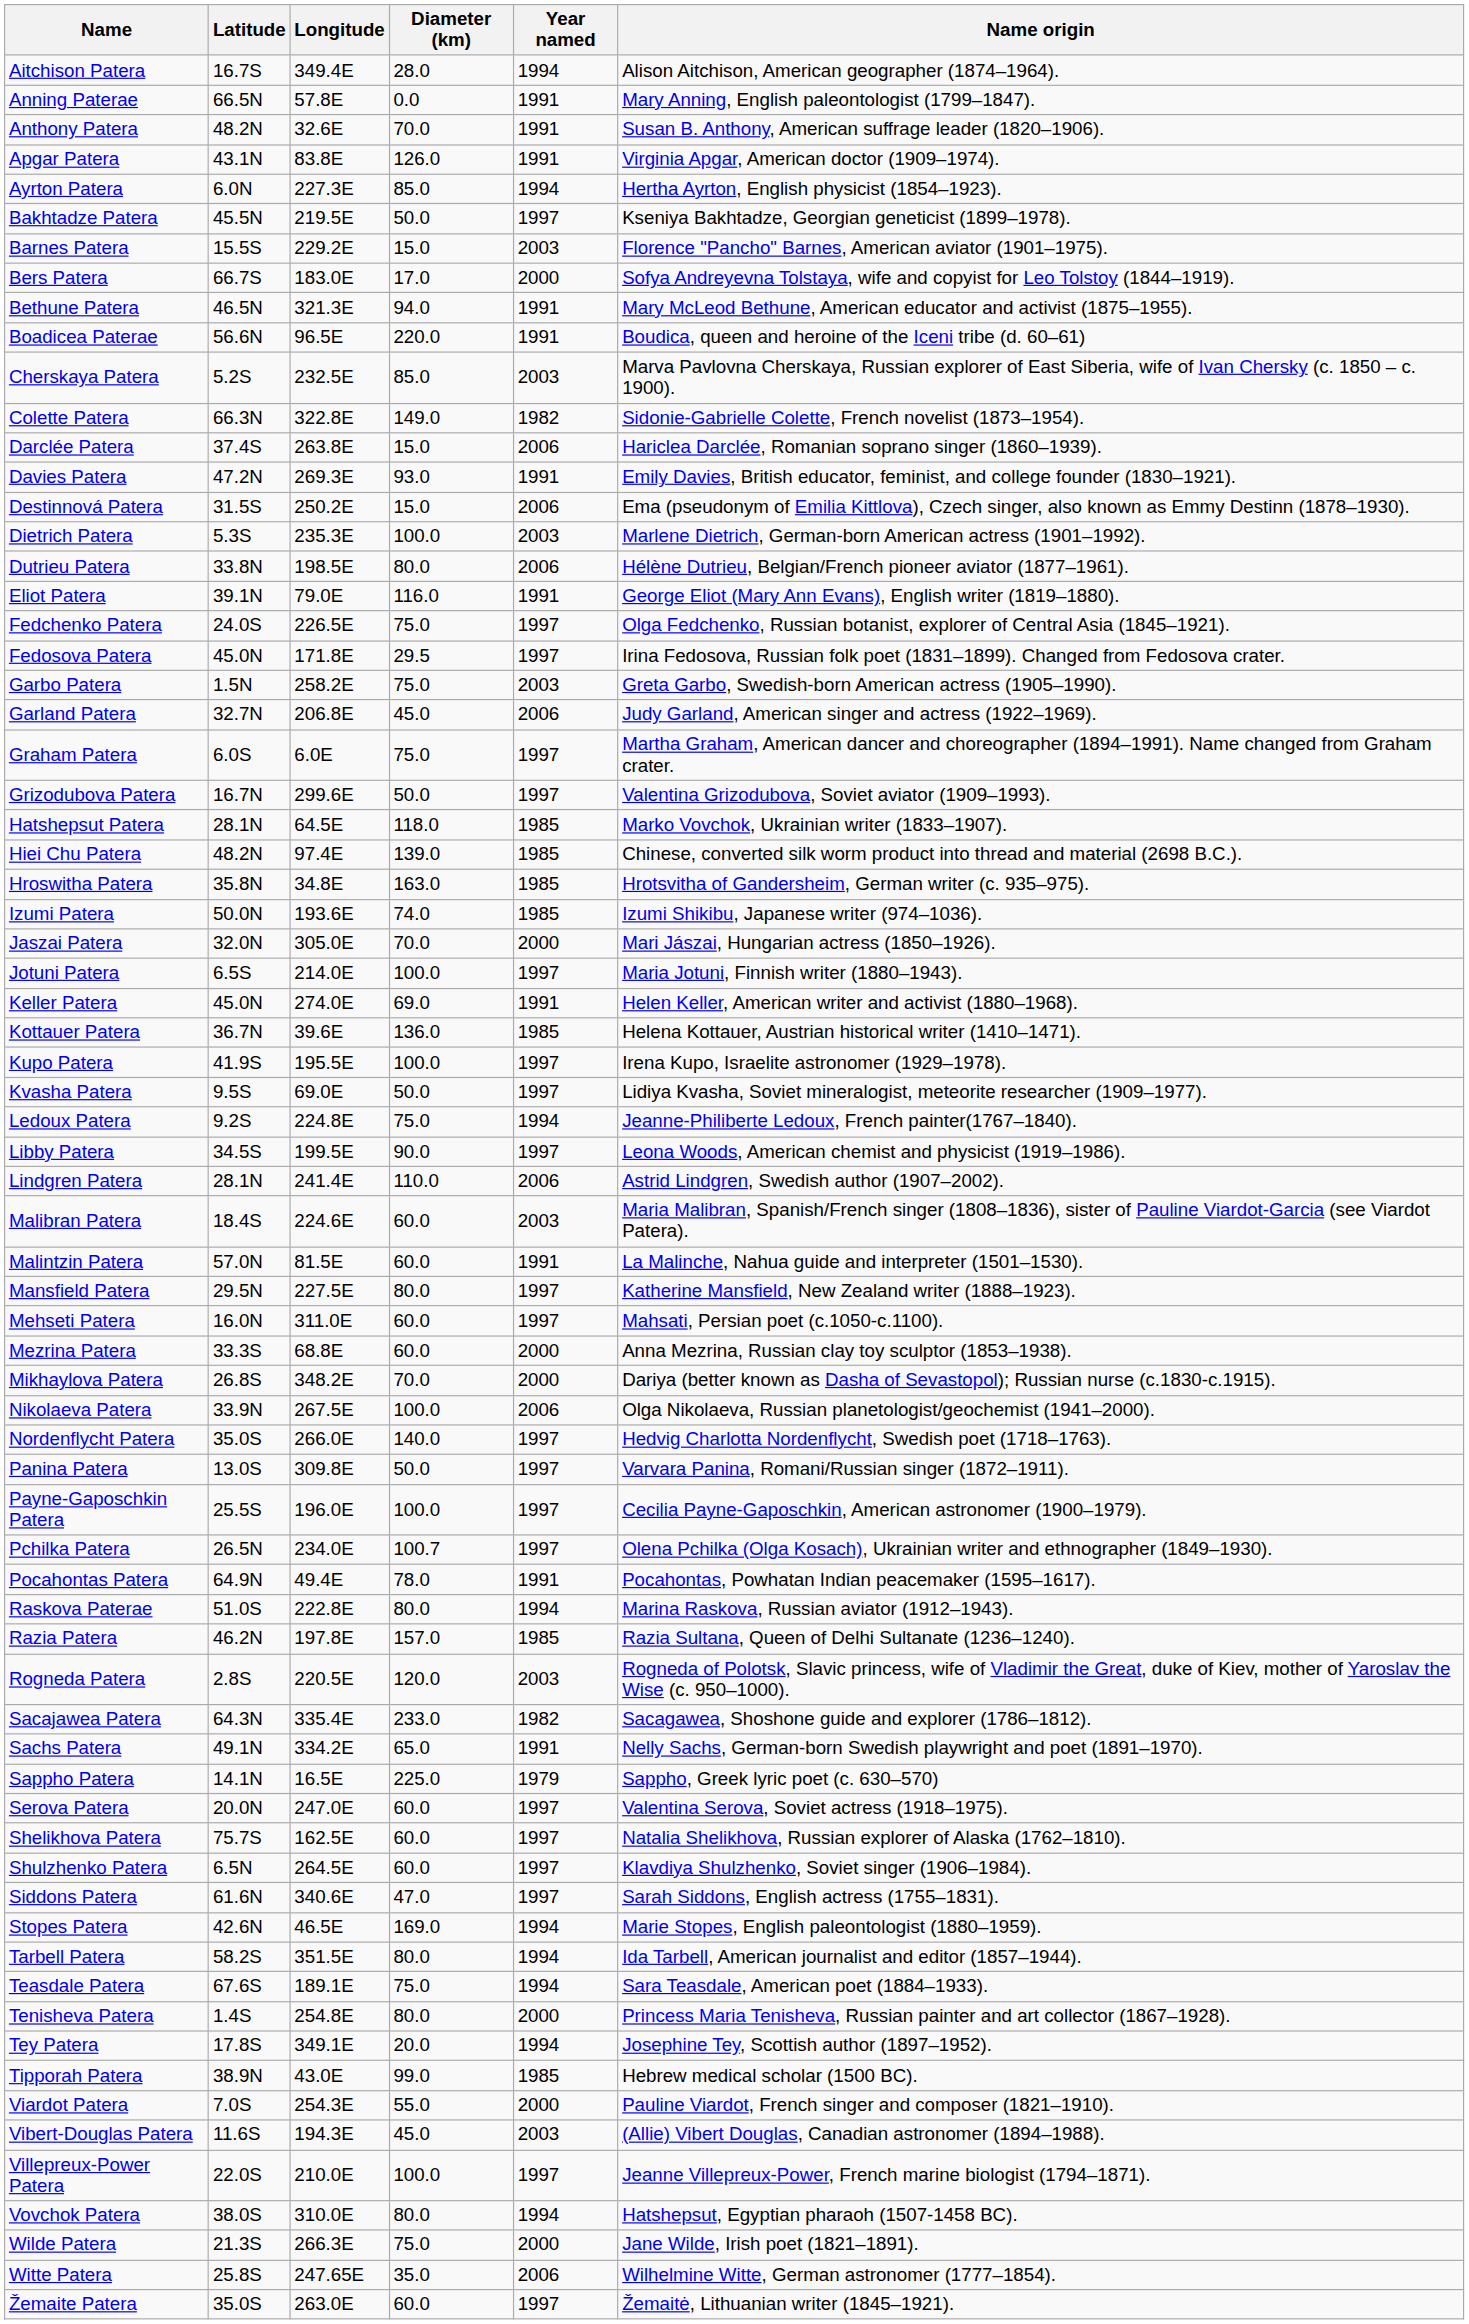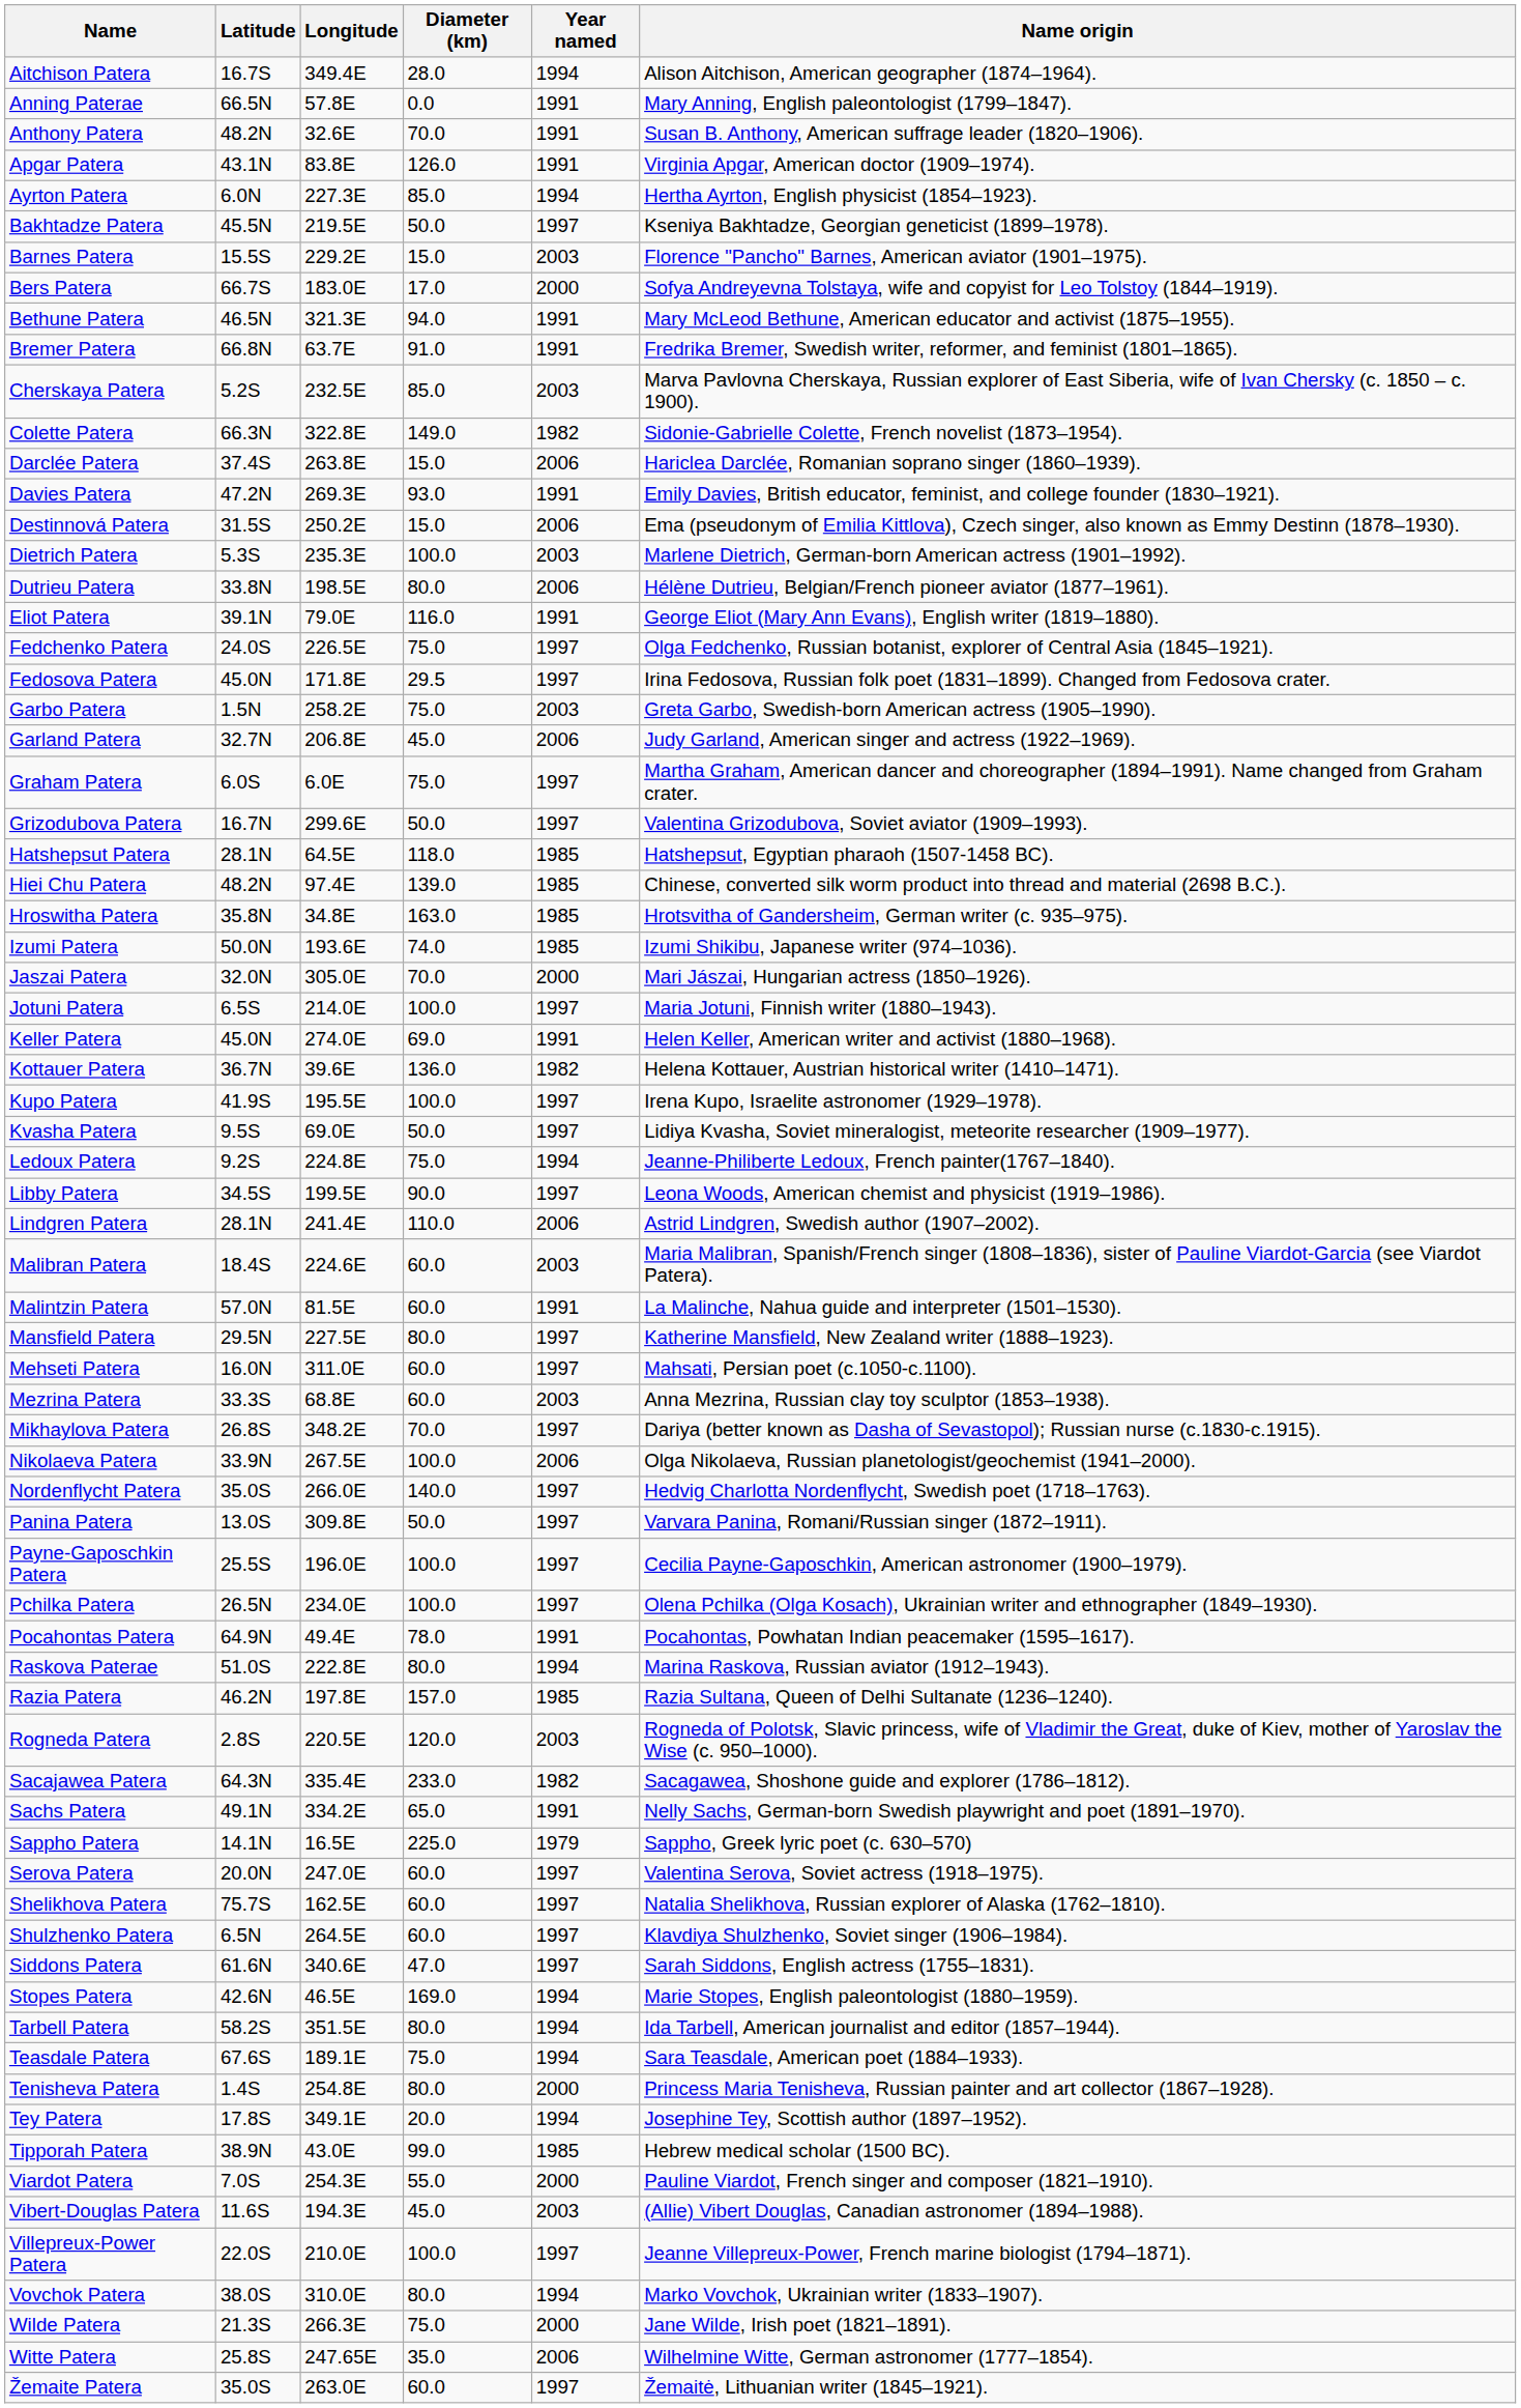- row: Boadicea Paterae | 56.6N | 96.5E | 220.0 | 1991 | Boudica, queen and heroine of the Iceni tribe (d. 60–61)
+ row: Bremer Patera | 66.8N | 63.7E | 91.0 | 1991 | Fredrika Bremer, Swedish writer, reformer, and feminist (1801–1865).
Hatshepsut Patera | Name origin: Marko Vovchok, Ukrainian writer (1833–1907). -> Hatshepsut, Egyptian pharaoh (1507-1458 BC).
Kottauer Patera | Year named: 1985 -> 1982
Mezrina Patera | Year named: 2000 -> 2003
Mikhaylova Patera | Year named: 2000 -> 1997
Pchilka Patera | Diameter (km): 100.7 -> 100.0
Vovchok Patera | Name origin: Hatshepsut, Egyptian pharaoh (1507-1458 BC). -> Marko Vovchok, Ukrainian writer (1833–1907).
